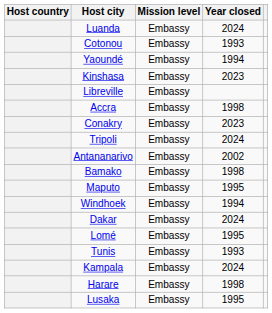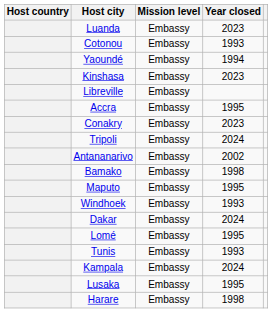Luanda | Year closed: 2024 -> 2023
Accra | Year closed: 1998 -> 1995
Windhoek | Year closed: 1994 -> 1993
rows swapped: Lusaka <-> Harare
